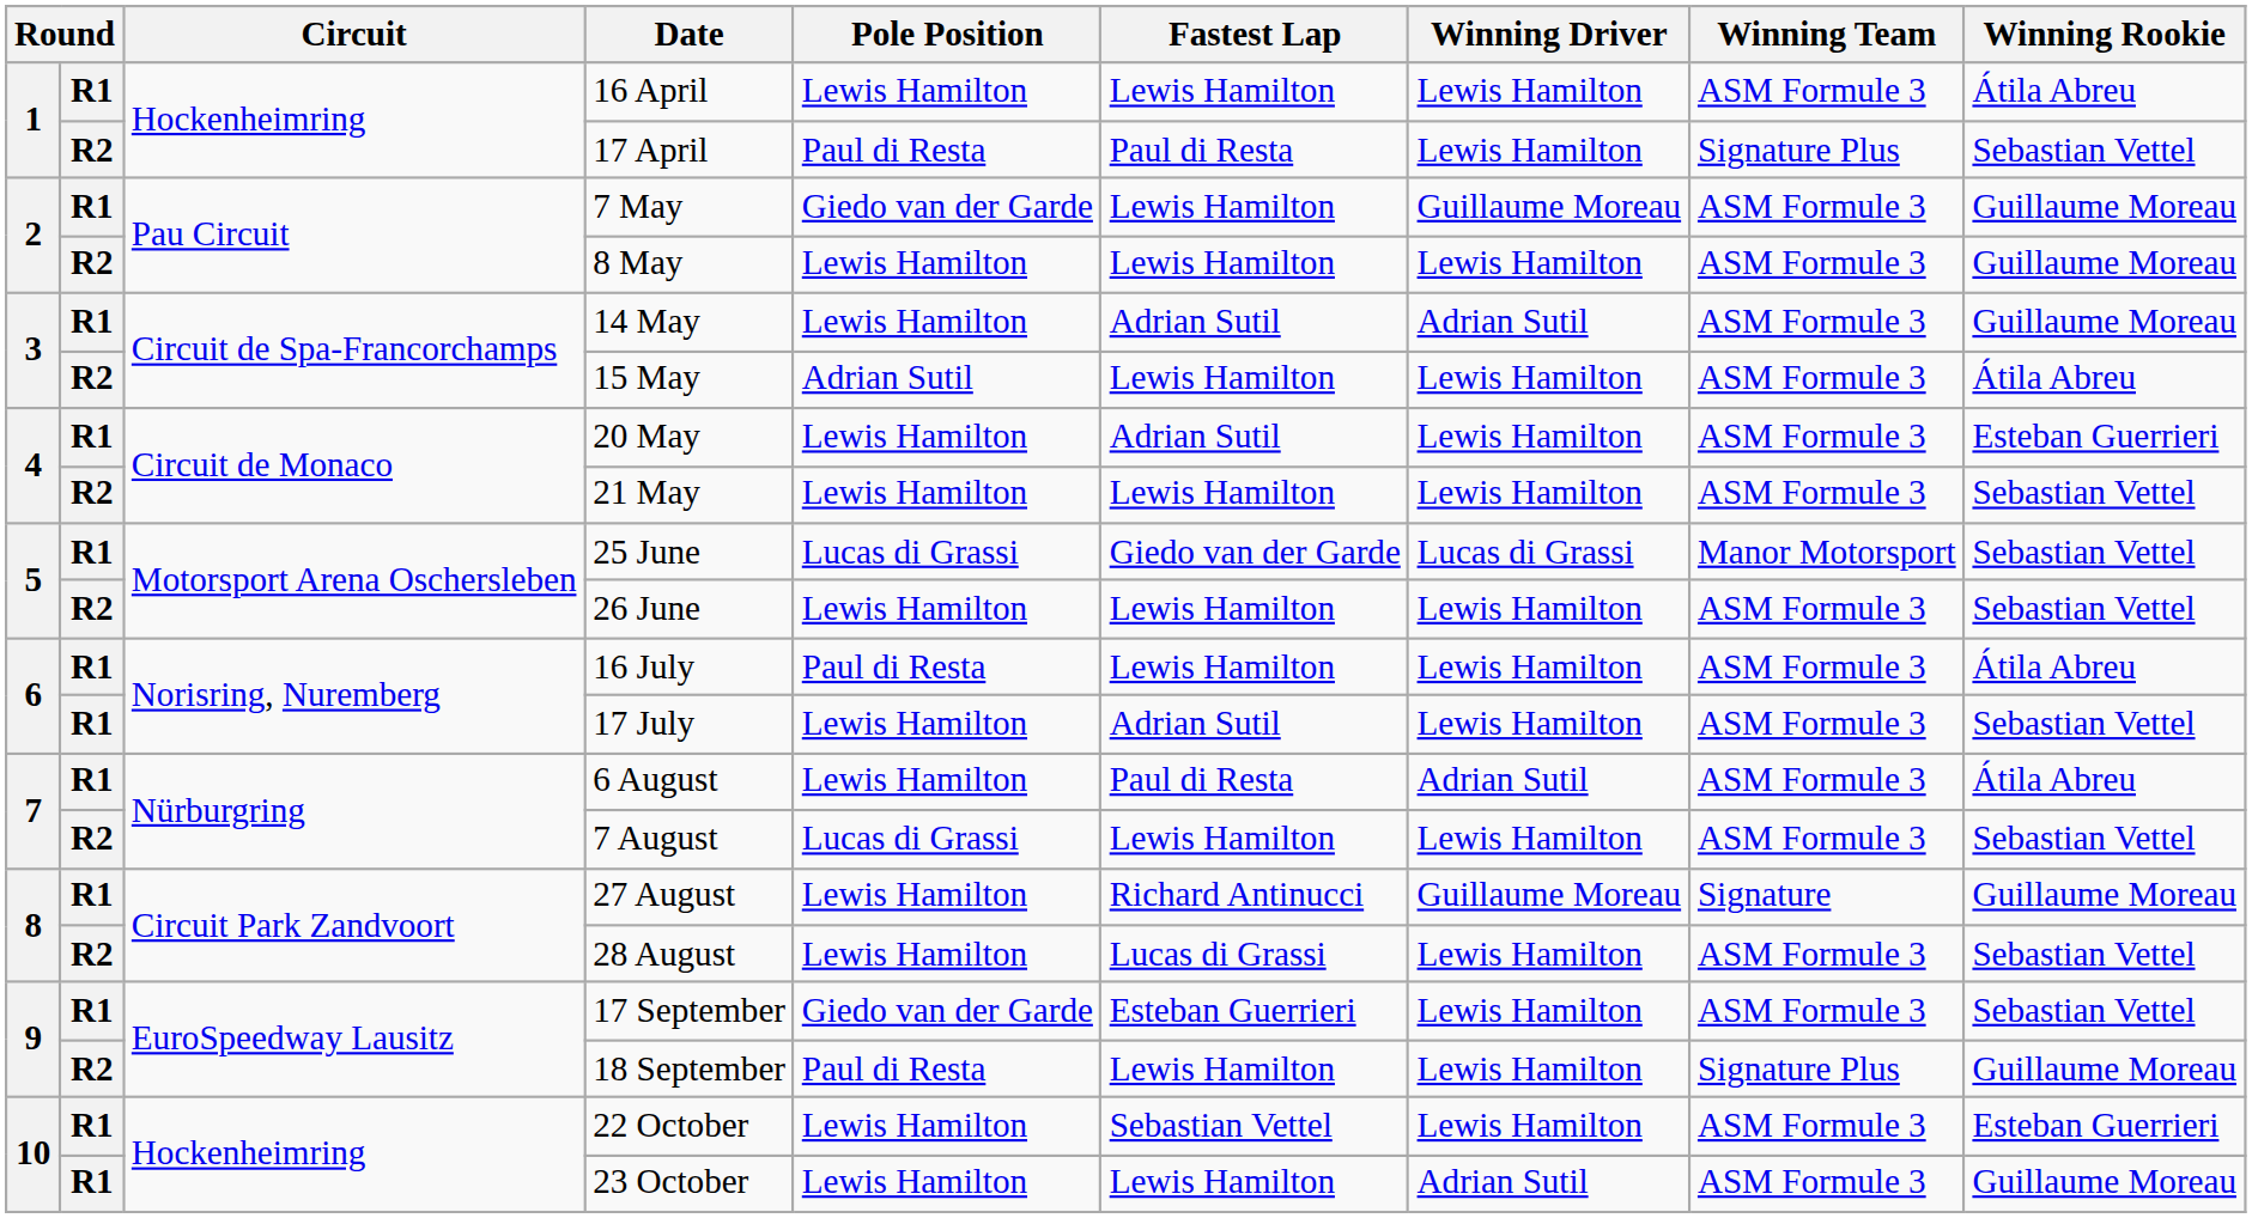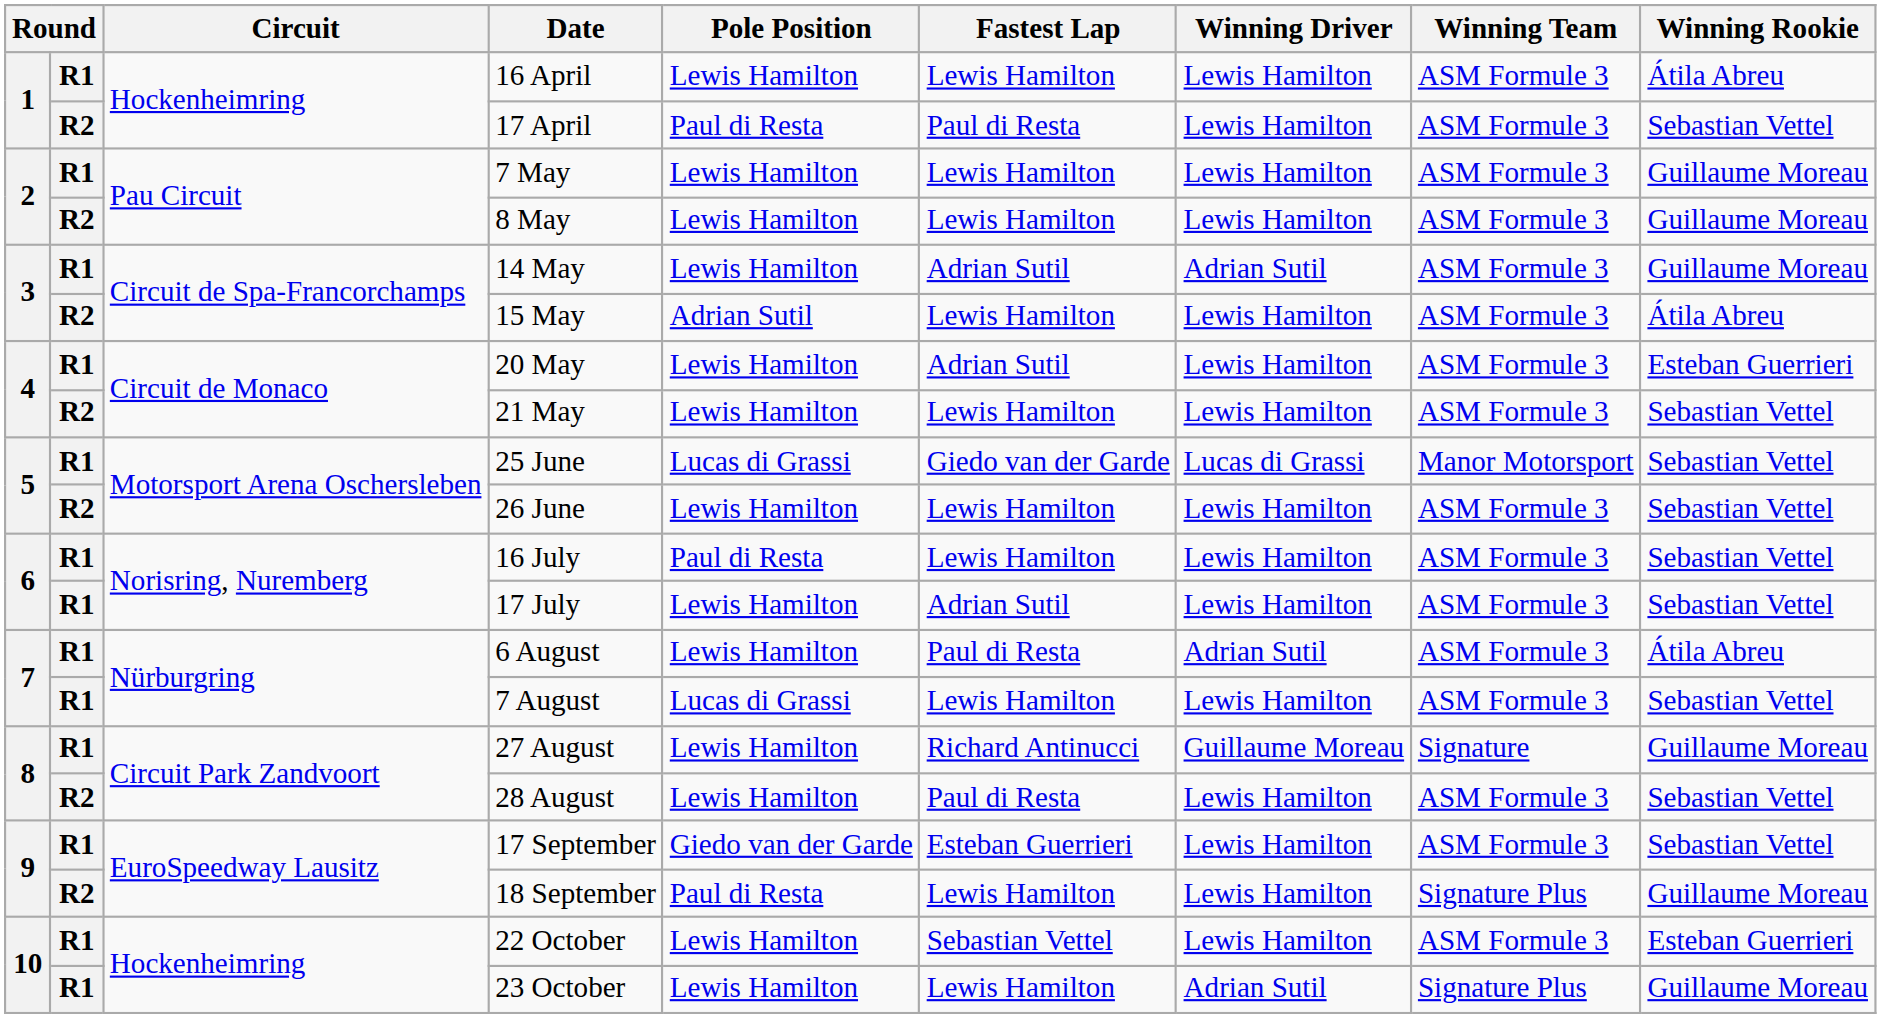17 April | Winning Team: Signature Plus -> ASM Formule 3
7 May | Pole Position: Giedo van der Garde -> Lewis Hamilton
7 May | Winning Driver: Guillaume Moreau -> Lewis Hamilton
16 July | Winning Rookie: Átila Abreu -> Sebastian Vettel
7 August | column 2: R2 -> R1
28 August | Fastest Lap: Lucas di Grassi -> Paul di Resta
23 October | Winning Team: ASM Formule 3 -> Signature Plus
